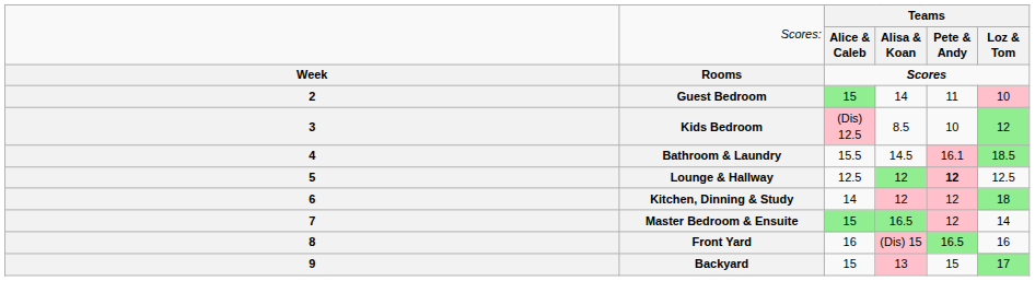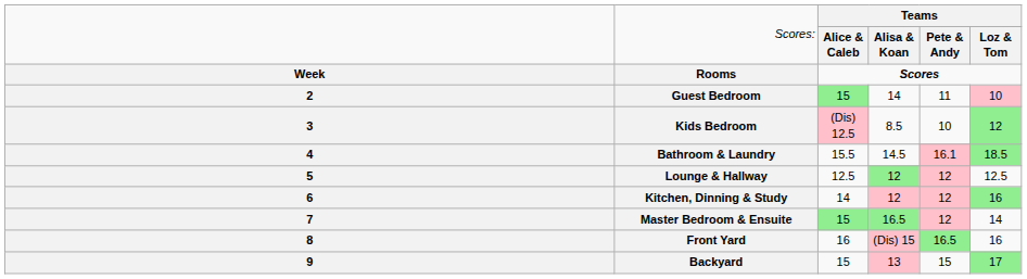Lounge & Hallway | column 5: bold -> normal
Kitchen, Dinning & Study | column 6: 18 -> 16
